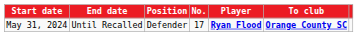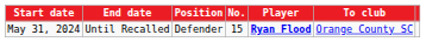May 31, 2024 | No.: 17 -> 15
May 31, 2024 | To club: bold -> normal
